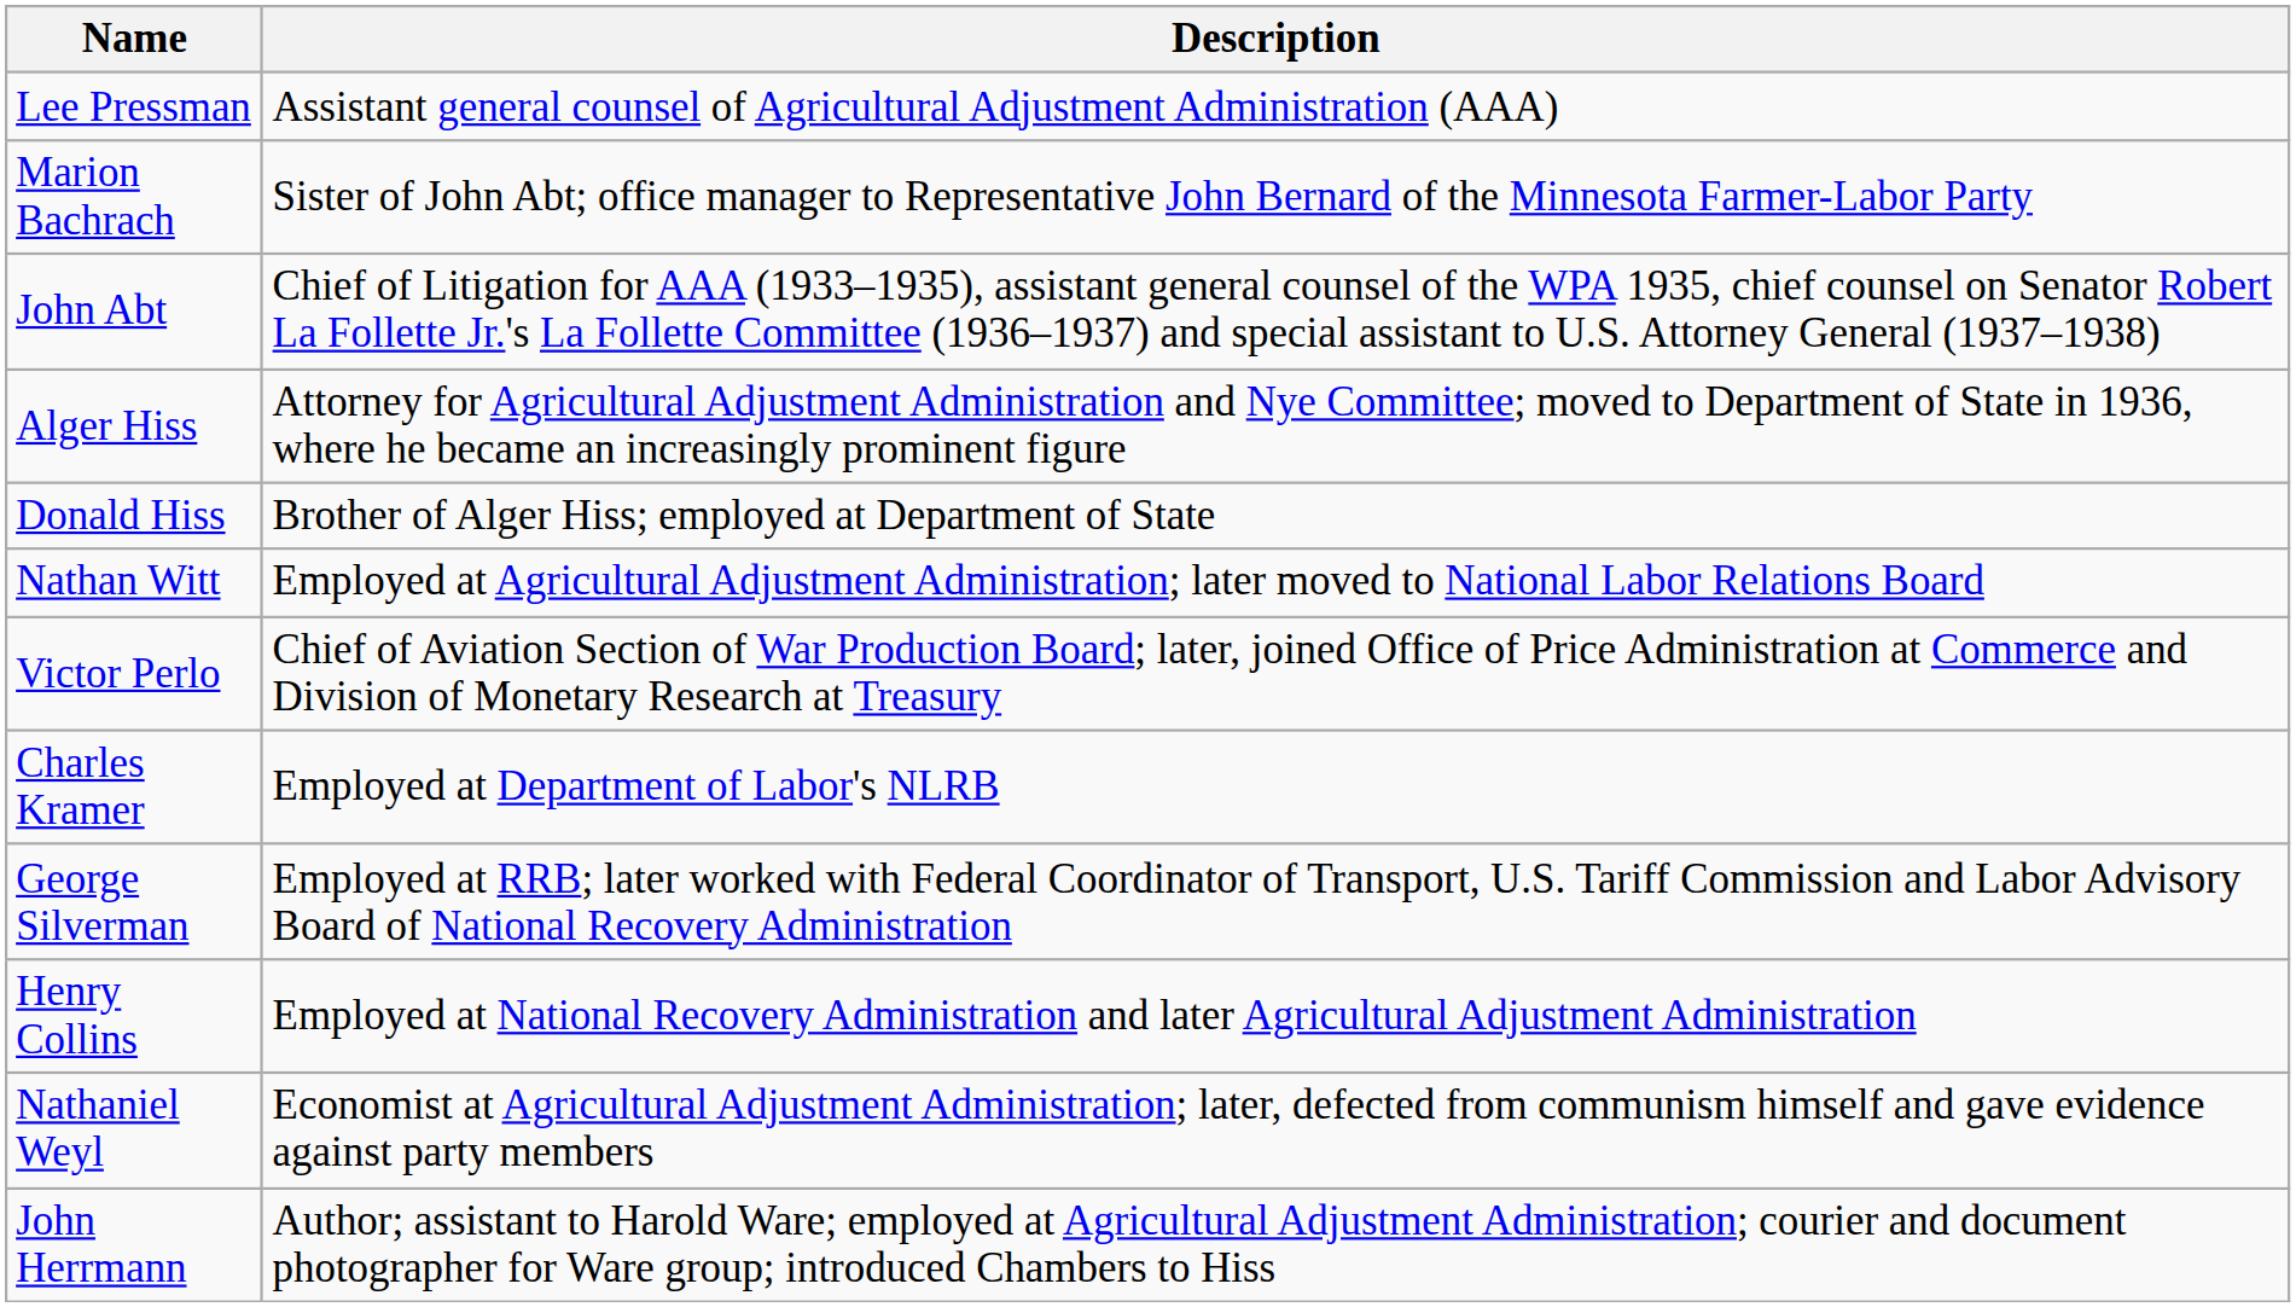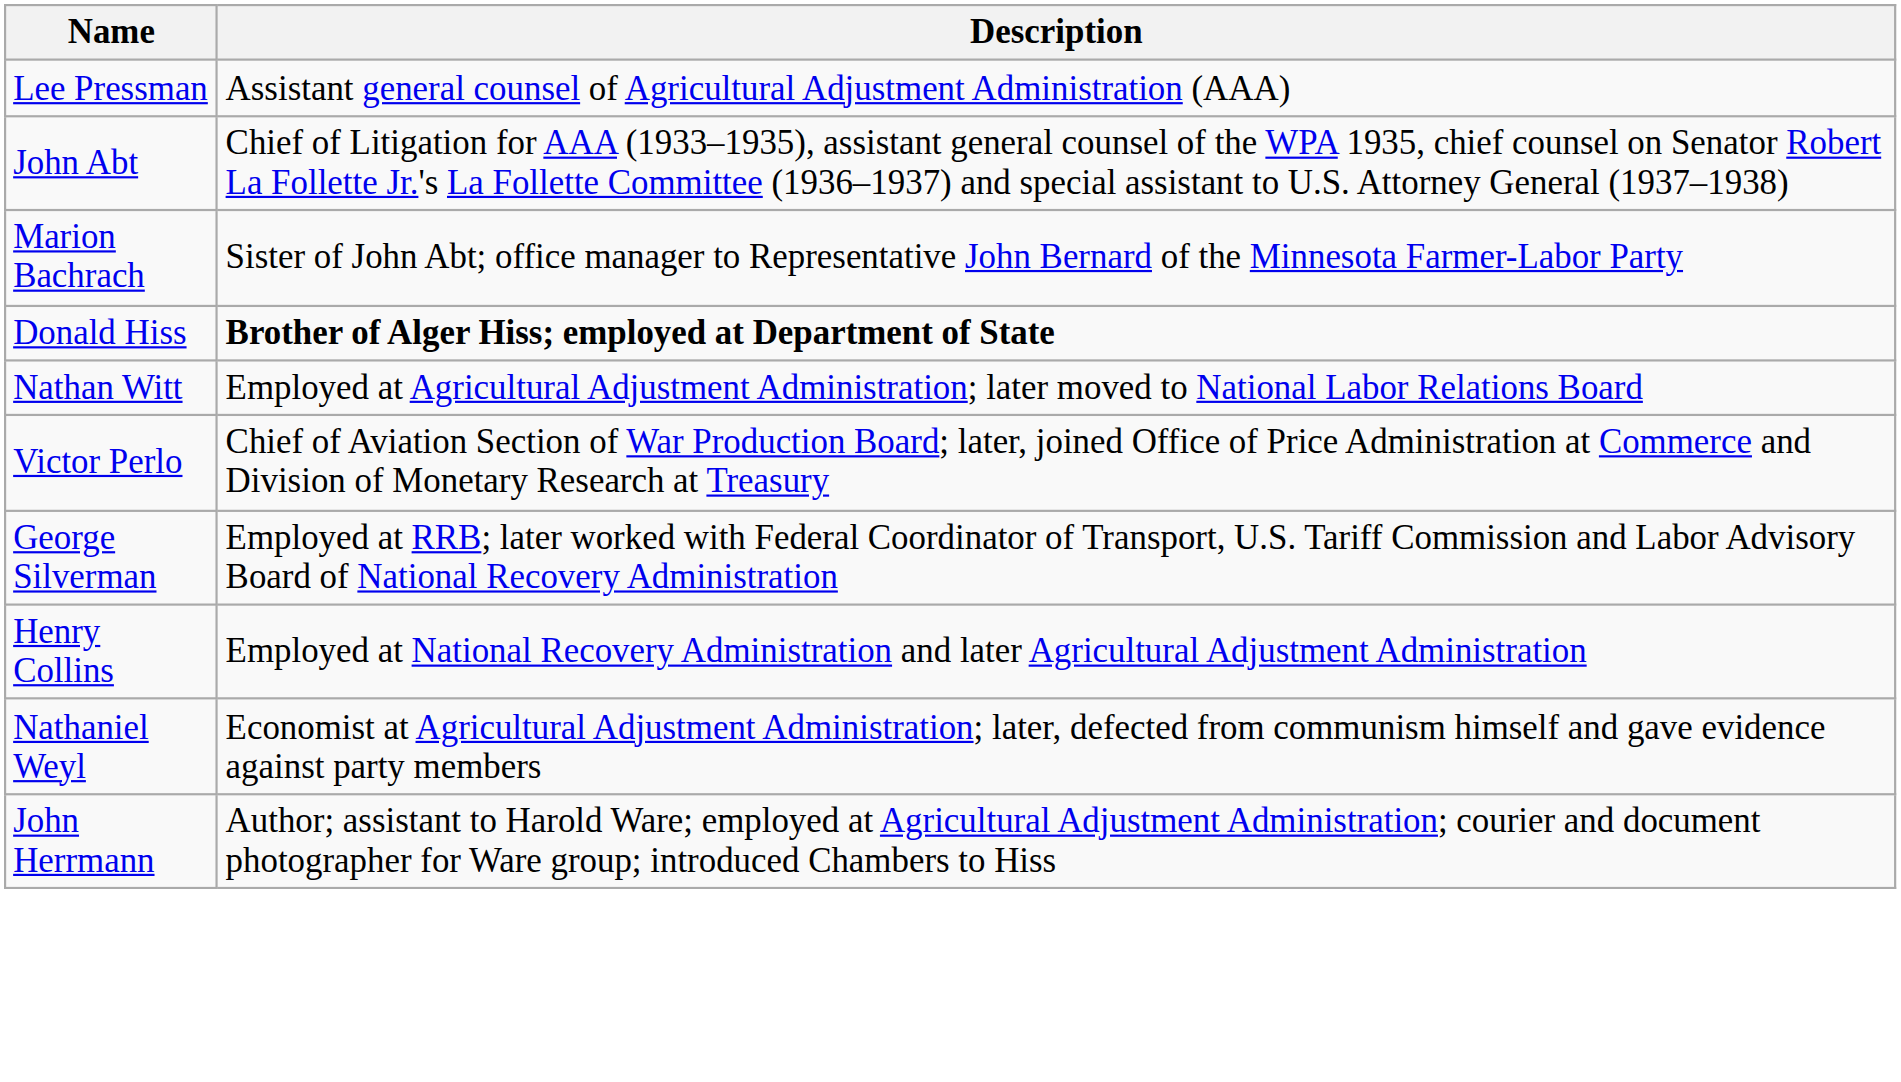rows swapped: John Abt <-> Marion Bachrach
- row: Alger Hiss | Attorney for Agricultural Adjustment Administration and Nye Committee; moved to Department of State in 1936, where he became an increasingly prominent figure
Donald Hiss | Description: normal -> bold
- row: Charles Kramer | Employed at Department of Labor's NLRB
